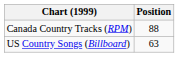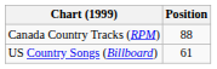US Country Songs (Billboard) | Position: 63 -> 61
